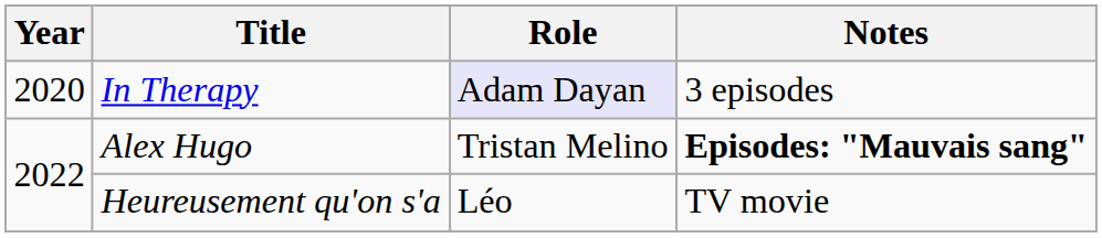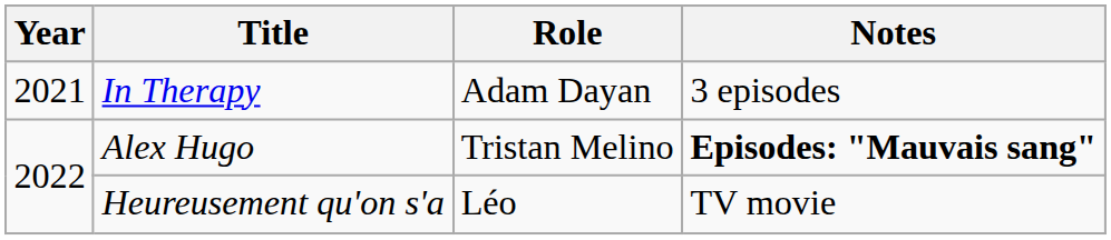In Therapy | Year: 2020 -> 2021
In Therapy | Role: lavender background -> no background
